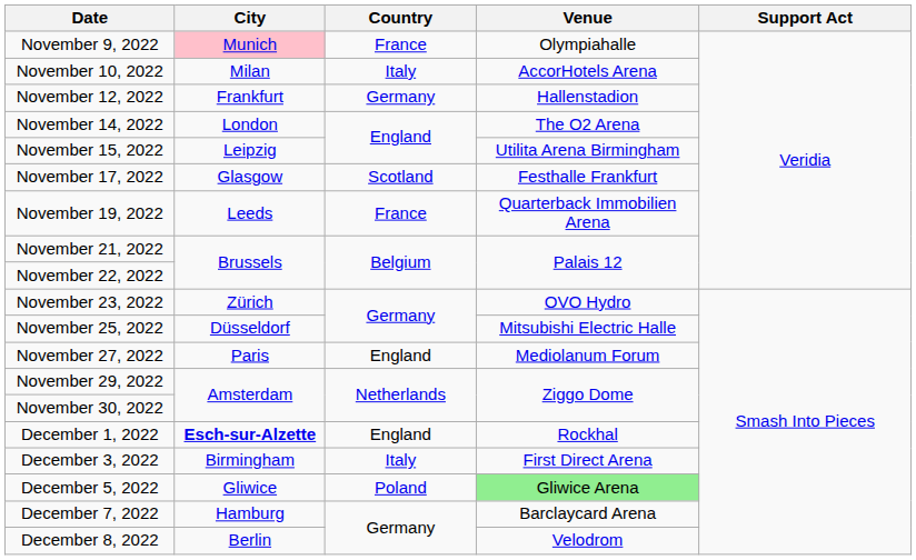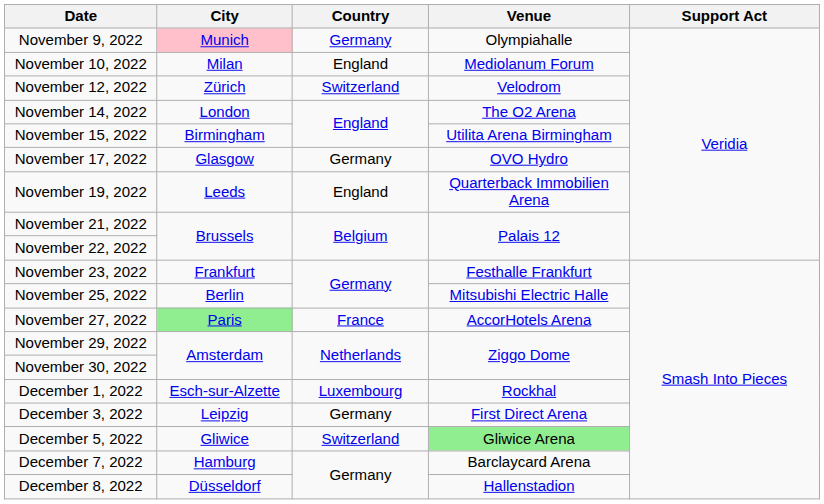November 9, 2022 | Country: France -> Germany
November 10, 2022 | Country: Italy -> England
November 10, 2022 | Venue: AccorHotels Arena -> Mediolanum Forum
November 12, 2022 | City: Frankfurt -> Zürich
November 12, 2022 | Country: Germany -> Switzerland
November 12, 2022 | Venue: Hallenstadion -> Velodrom
November 15, 2022 | City: Leipzig -> Birmingham
November 17, 2022 | Country: Scotland -> Germany
November 17, 2022 | Venue: Festhalle Frankfurt -> OVO Hydro
November 19, 2022 | Country: France -> England
November 23, 2022 | City: Zürich -> Frankfurt
November 23, 2022 | Venue: OVO Hydro -> Festhalle Frankfurt
November 25, 2022 | City: Düsseldorf -> Berlin
November 27, 2022 | City: no background -> lightgreen background
November 27, 2022 | Country: England -> France
November 27, 2022 | Venue: Mediolanum Forum -> AccorHotels Arena
December 1, 2022 | City: bold -> normal
December 1, 2022 | Country: England -> Luxembourg
December 3, 2022 | City: Birmingham -> Leipzig
December 3, 2022 | Country: Italy -> Germany
December 5, 2022 | Country: Poland -> Switzerland
December 8, 2022 | City: Berlin -> Düsseldorf
December 8, 2022 | Venue: Velodrom -> Hallenstadion
